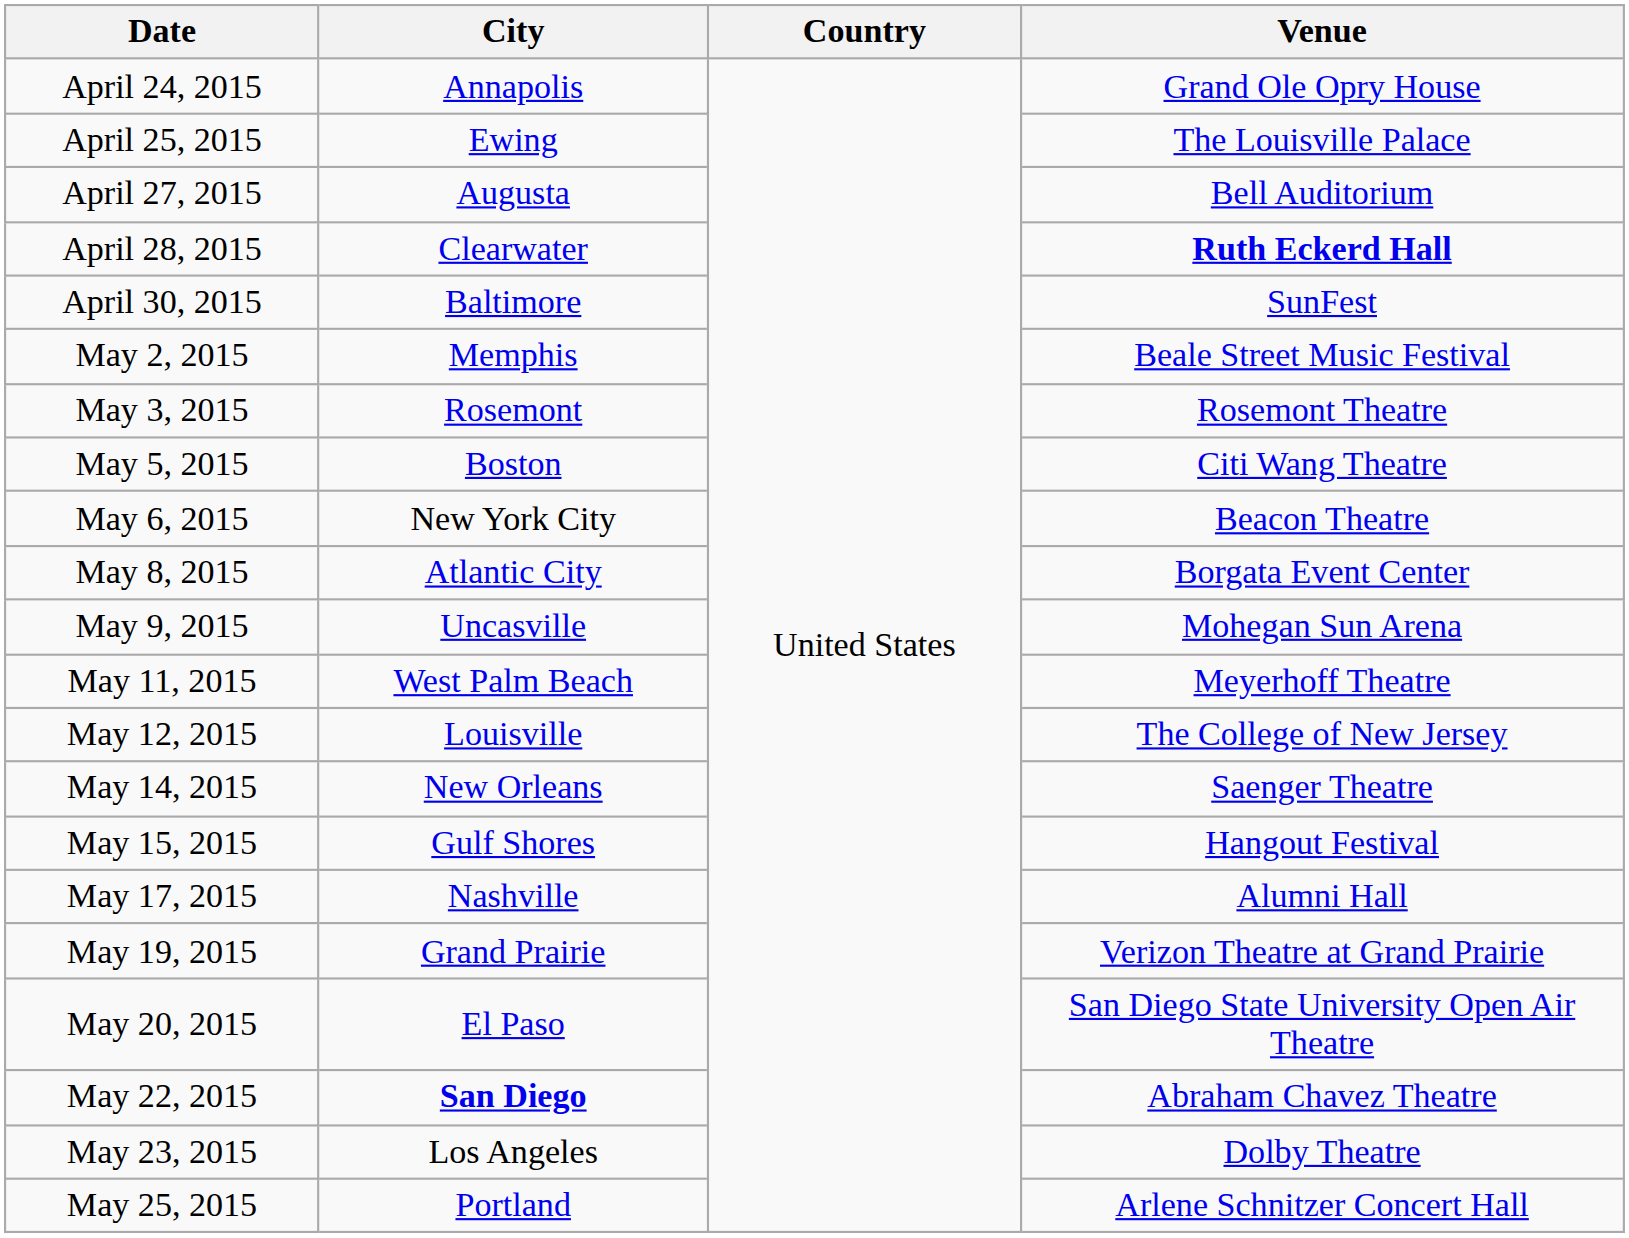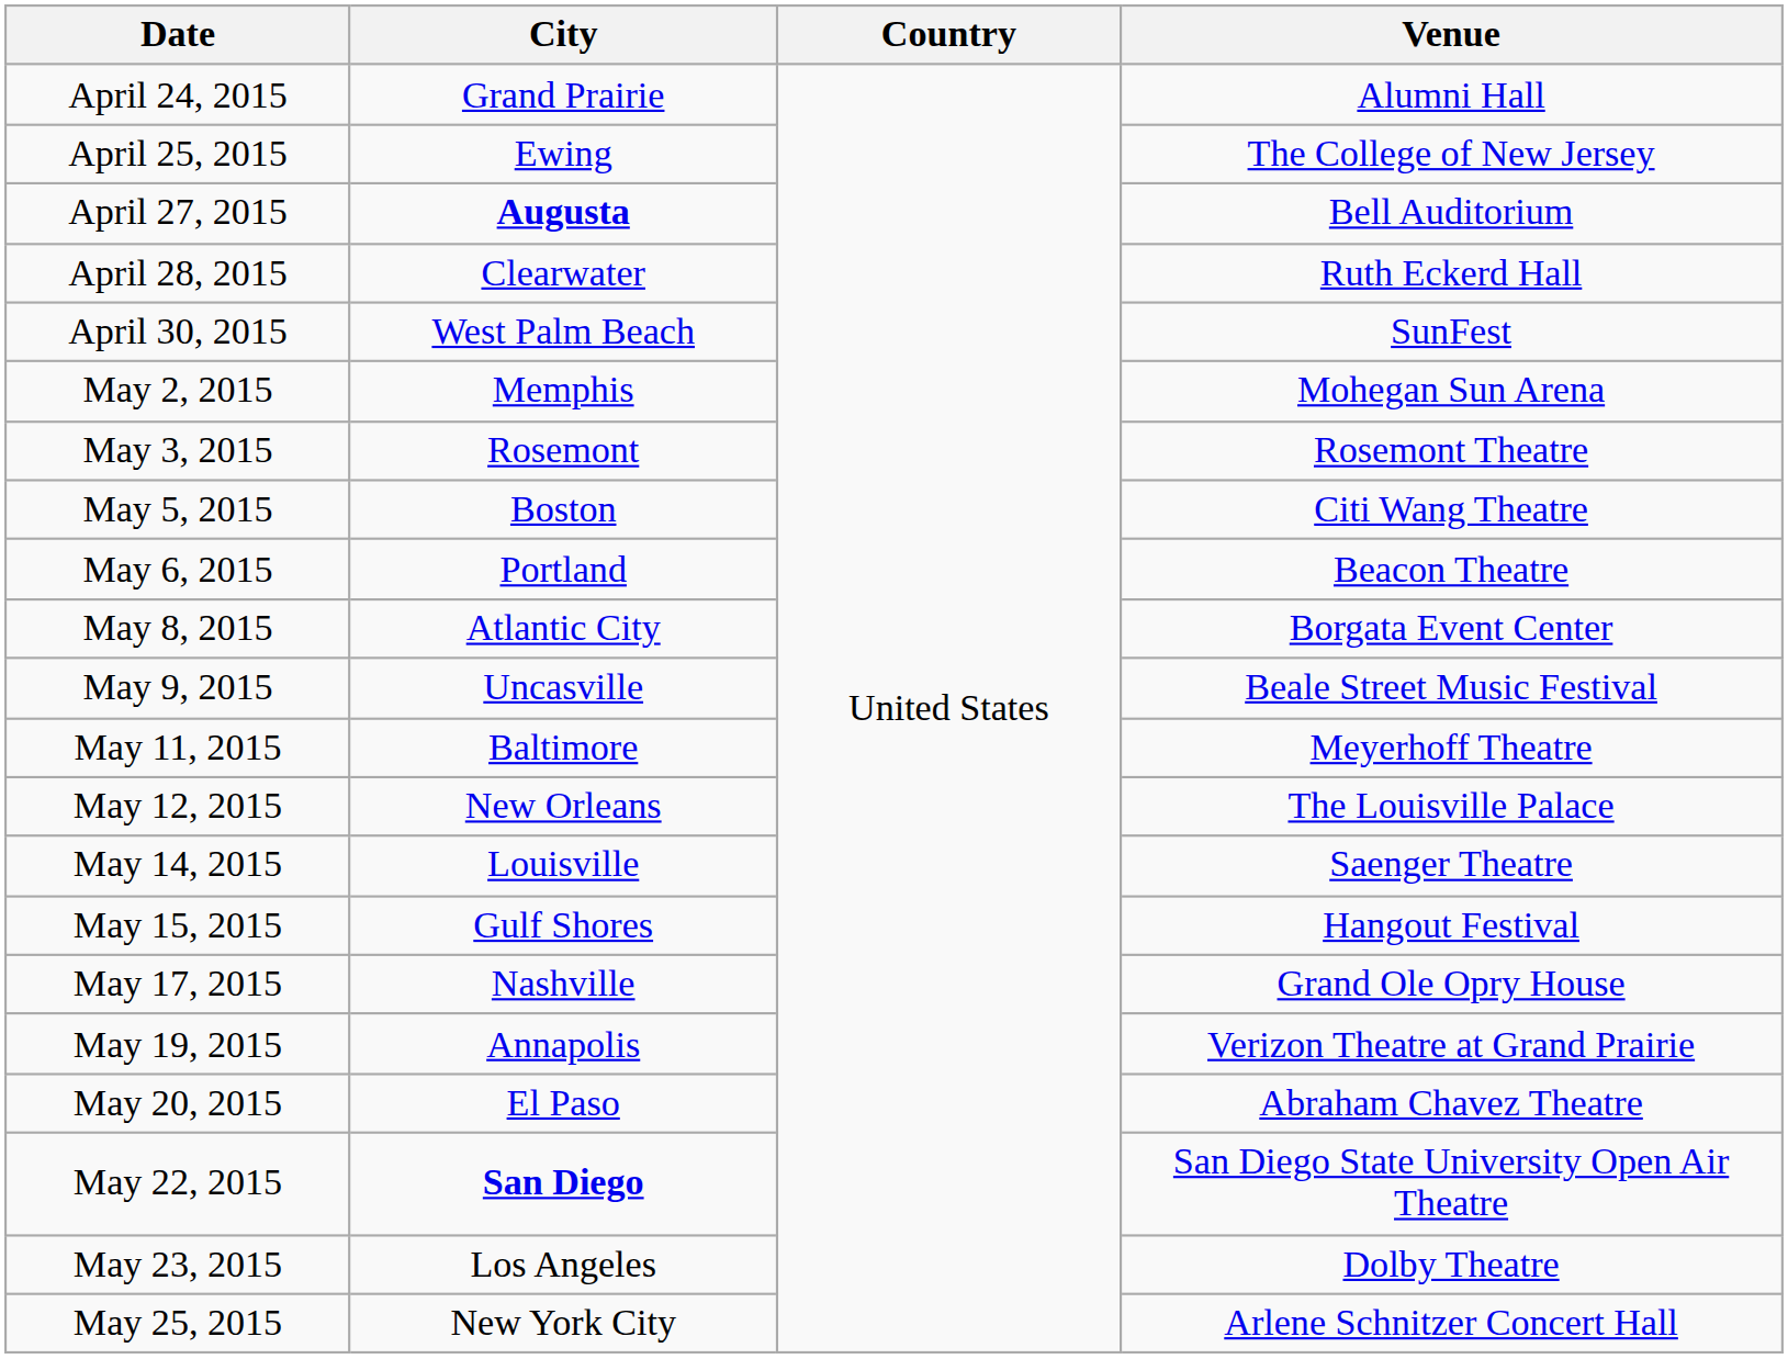April 24, 2015 | City: Annapolis -> Grand Prairie
April 24, 2015 | Venue: Grand Ole Opry House -> Alumni Hall
April 25, 2015 | Venue: The Louisville Palace -> The College of New Jersey
April 27, 2015 | City: normal -> bold
April 28, 2015 | Venue: bold -> normal
April 30, 2015 | City: Baltimore -> West Palm Beach
May 2, 2015 | Venue: Beale Street Music Festival -> Mohegan Sun Arena
May 6, 2015 | City: New York City -> Portland
May 9, 2015 | Venue: Mohegan Sun Arena -> Beale Street Music Festival
May 11, 2015 | City: West Palm Beach -> Baltimore
May 12, 2015 | City: Louisville -> New Orleans
May 12, 2015 | Venue: The College of New Jersey -> The Louisville Palace
May 14, 2015 | City: New Orleans -> Louisville
May 17, 2015 | Venue: Alumni Hall -> Grand Ole Opry House
May 19, 2015 | City: Grand Prairie -> Annapolis
May 20, 2015 | Venue: San Diego State University Open Air Theatre -> Abraham Chavez Theatre
May 22, 2015 | Venue: Abraham Chavez Theatre -> San Diego State University Open Air Theatre
May 25, 2015 | City: Portland -> New York City
